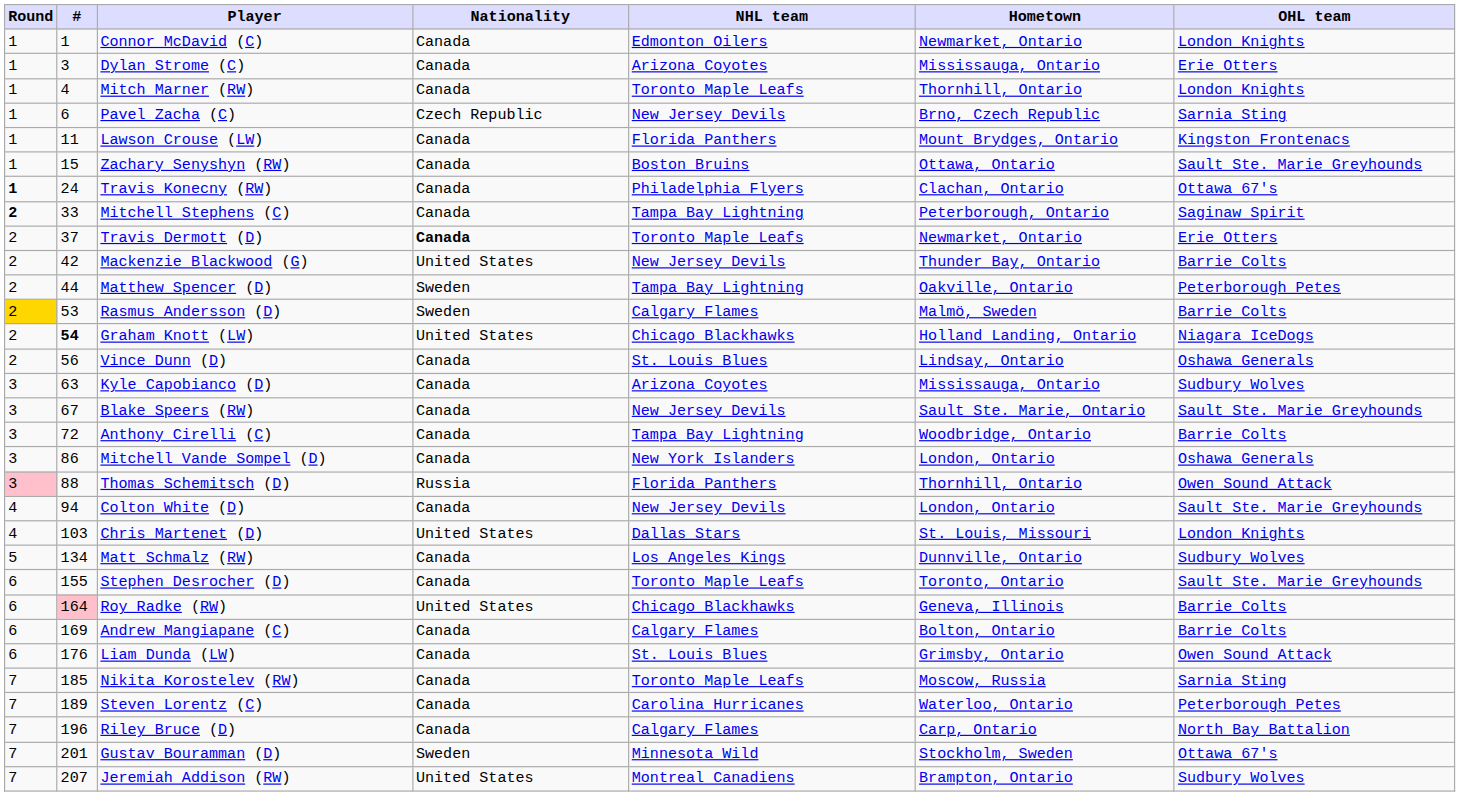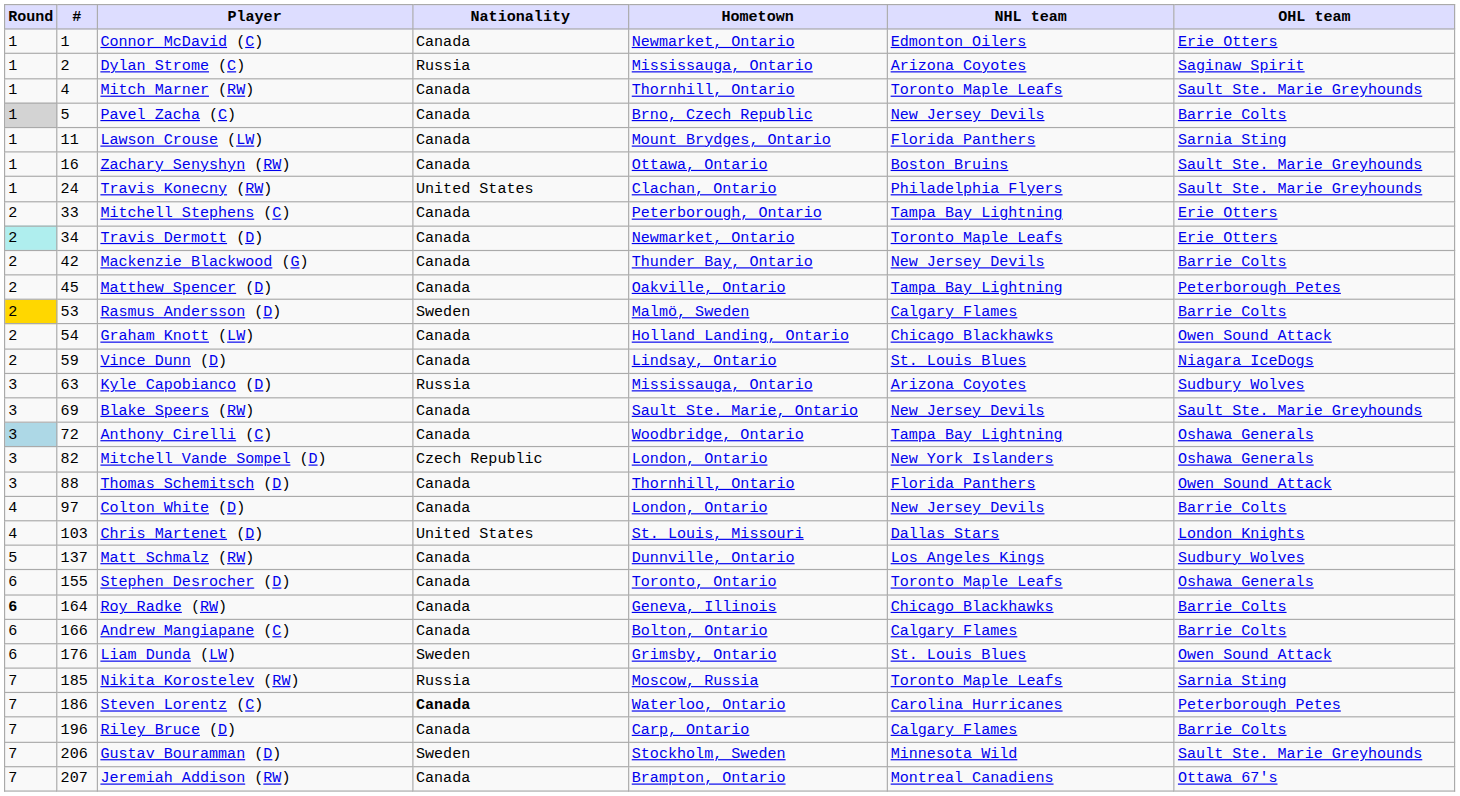columns swapped: NHL team <-> Hometown
Connor McDavid (C) | OHL team: London Knights -> Erie Otters
Dylan Strome (C) | #: 3 -> 2
Dylan Strome (C) | Nationality: Canada -> Russia
Dylan Strome (C) | OHL team: Erie Otters -> Saginaw Spirit
Mitch Marner (RW) | OHL team: London Knights -> Sault Ste. Marie Greyhounds
Pavel Zacha (C) | Round: no background -> lightgrey background
Pavel Zacha (C) | #: 6 -> 5
Pavel Zacha (C) | Nationality: Czech Republic -> Canada
Pavel Zacha (C) | OHL team: Sarnia Sting -> Barrie Colts
Lawson Crouse (LW) | OHL team: Kingston Frontenacs -> Sarnia Sting
Zachary Senyshyn (RW) | #: 15 -> 16
Travis Konecny (RW) | Round: bold -> normal
Travis Konecny (RW) | Nationality: Canada -> United States
Travis Konecny (RW) | OHL team: Ottawa 67's -> Sault Ste. Marie Greyhounds
Mitchell Stephens (C) | Round: bold -> normal
Mitchell Stephens (C) | OHL team: Saginaw Spirit -> Erie Otters
Travis Dermott (D) | Round: no background -> paleturquoise background
Travis Dermott (D) | #: 37 -> 34
Travis Dermott (D) | Nationality: bold -> normal
Mackenzie Blackwood (G) | Nationality: United States -> Canada
Matthew Spencer (D) | #: 44 -> 45
Matthew Spencer (D) | Nationality: Sweden -> Canada
Graham Knott (LW) | #: bold -> normal
Graham Knott (LW) | Nationality: United States -> Canada
Graham Knott (LW) | OHL team: Niagara IceDogs -> Owen Sound Attack
Vince Dunn (D) | #: 56 -> 59
Vince Dunn (D) | OHL team: Oshawa Generals -> Niagara IceDogs
Kyle Capobianco (D) | Nationality: Canada -> Russia
Blake Speers (RW) | #: 67 -> 69
Anthony Cirelli (C) | Round: no background -> lightblue background
Anthony Cirelli (C) | OHL team: Barrie Colts -> Oshawa Generals
Mitchell Vande Sompel (D) | #: 86 -> 82
Mitchell Vande Sompel (D) | Nationality: Canada -> Czech Republic
Thomas Schemitsch (D) | Round: pink background -> no background
Thomas Schemitsch (D) | Nationality: Russia -> Canada
Colton White (D) | #: 94 -> 97
Colton White (D) | OHL team: Sault Ste. Marie Greyhounds -> Barrie Colts
Matt Schmalz (RW) | #: 134 -> 137
Stephen Desrocher (D) | OHL team: Sault Ste. Marie Greyhounds -> Oshawa Generals
Roy Radke (RW) | Round: normal -> bold
Roy Radke (RW) | #: pink background -> no background
Roy Radke (RW) | Nationality: United States -> Canada
Andrew Mangiapane (C) | #: 169 -> 166
Liam Dunda (LW) | Nationality: Canada -> Sweden
Nikita Korostelev (RW) | Nationality: Canada -> Russia
Steven Lorentz (C) | #: 189 -> 186
Steven Lorentz (C) | Nationality: normal -> bold
Riley Bruce (D) | OHL team: North Bay Battalion -> Barrie Colts
Gustav Bouramman (D) | #: 201 -> 206
Gustav Bouramman (D) | OHL team: Ottawa 67's -> Sault Ste. Marie Greyhounds
Jeremiah Addison (RW) | Nationality: United States -> Canada
Jeremiah Addison (RW) | OHL team: Sudbury Wolves -> Ottawa 67's
